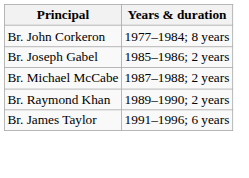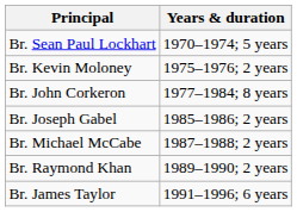+ row: Br. Sean Paul Lockhart | 1970–1974; 5 years
+ row: Br. Kevin Moloney | 1975–1976; 2 years
